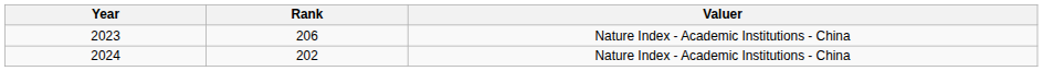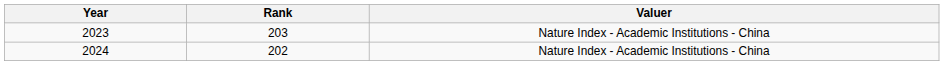2023 | Rank: 206 -> 203
